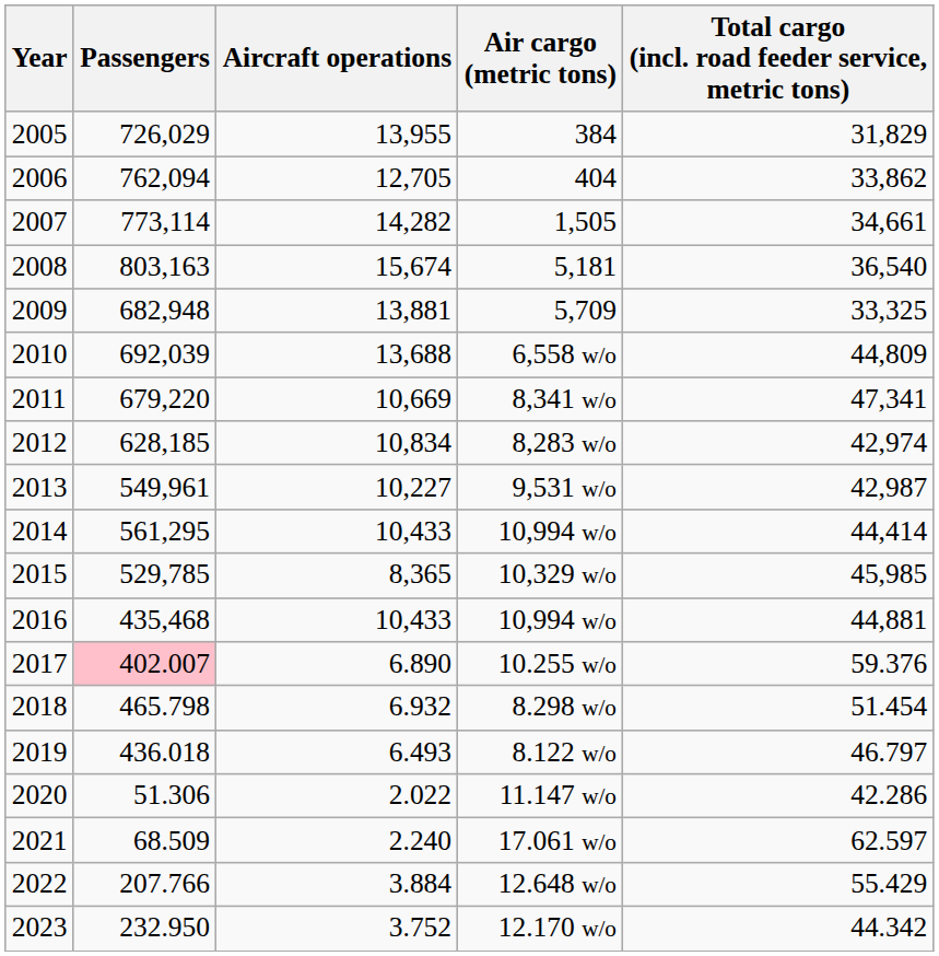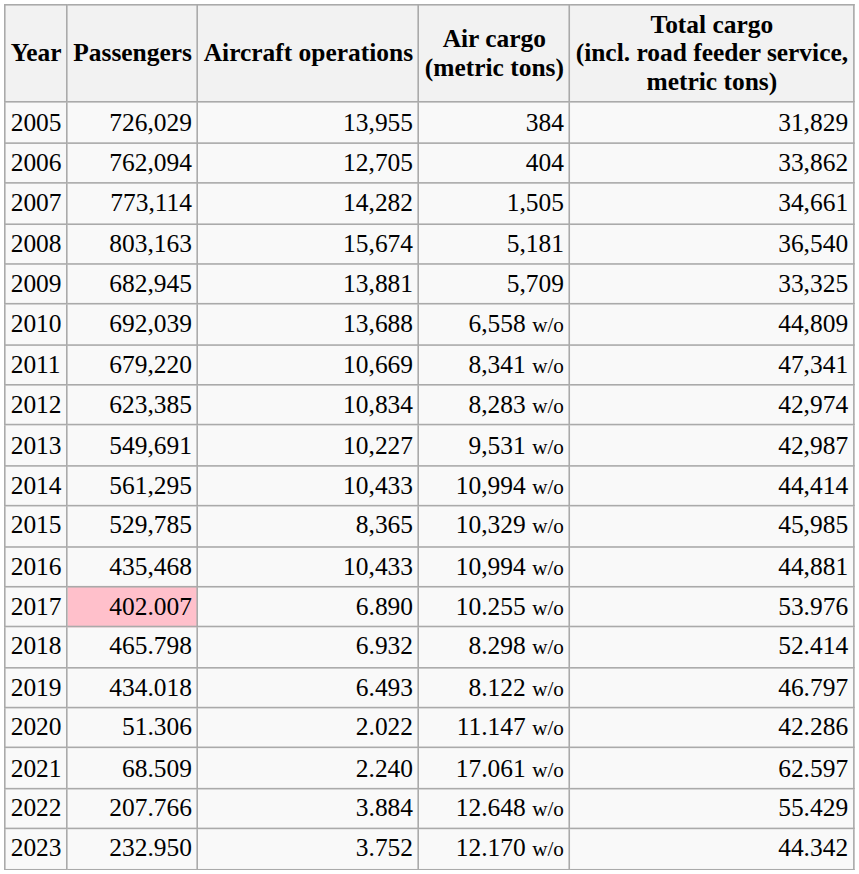5,709 | Passengers: 682,948 -> 682,945
8,283 w/o | Passengers: 628,185 -> 623,385
9,531 w/o | Passengers: 549,961 -> 549,691
10.255 w/o | Total cargo (incl. road feeder service, metric tons): 59.376 -> 53.976
8.298 w/o | Total cargo (incl. road feeder service, metric tons): 51.454 -> 52.414
8.122 w/o | Passengers: 436.018 -> 434.018
